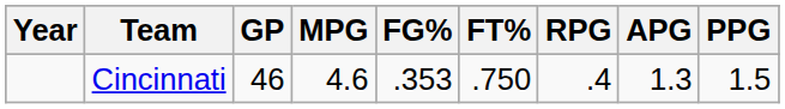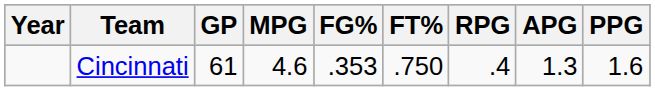Cincinnati | GP: 46 -> 61
Cincinnati | PPG: 1.5 -> 1.6
